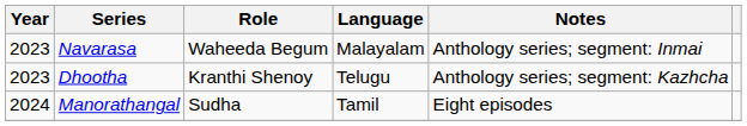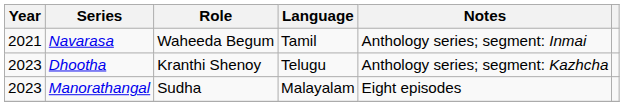Navarasa | Year: 2023 -> 2021
Navarasa | Language: Malayalam -> Tamil
Manorathangal | Year: 2024 -> 2023
Manorathangal | Language: Tamil -> Malayalam
